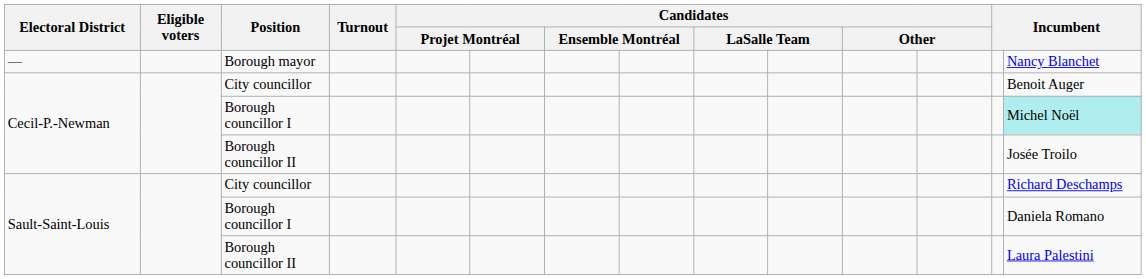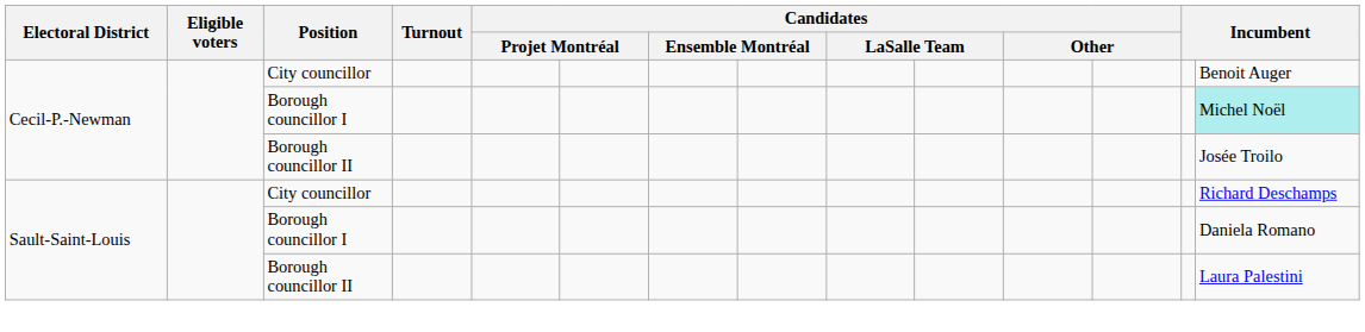- row: — | Borough mayor | Nancy Blanchet
